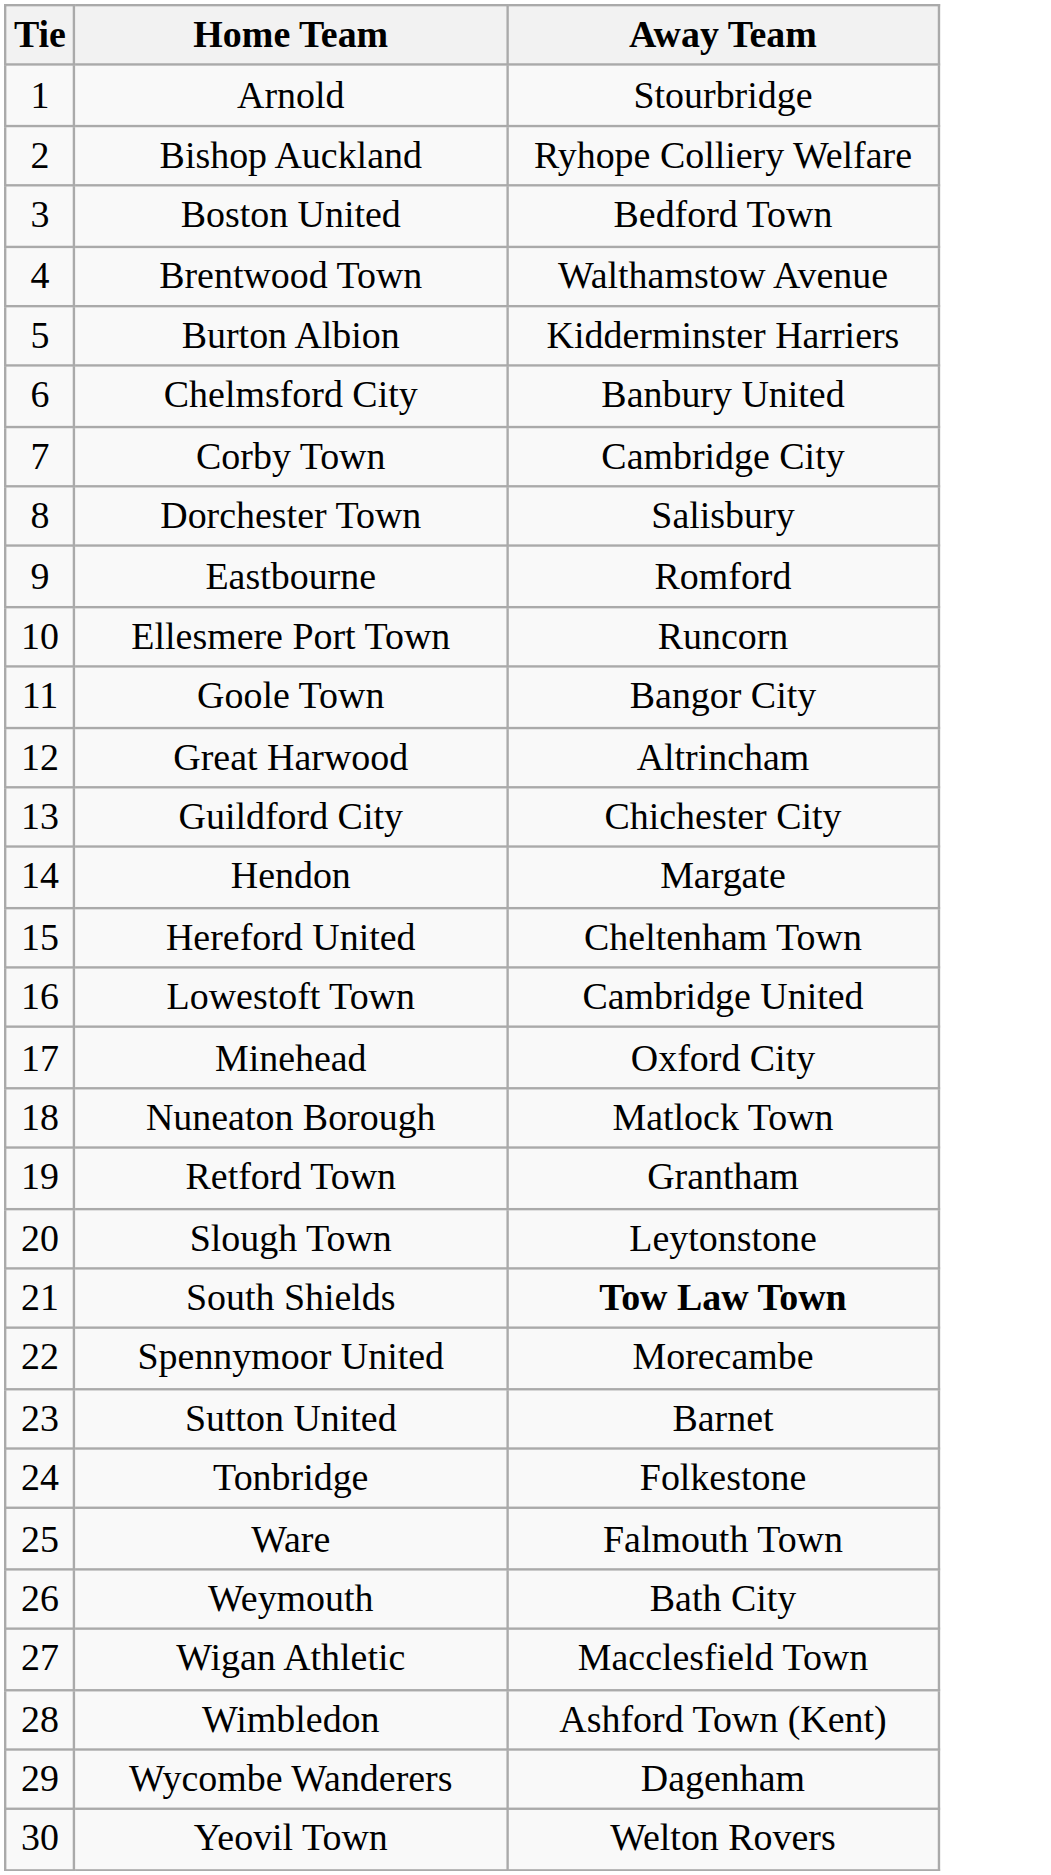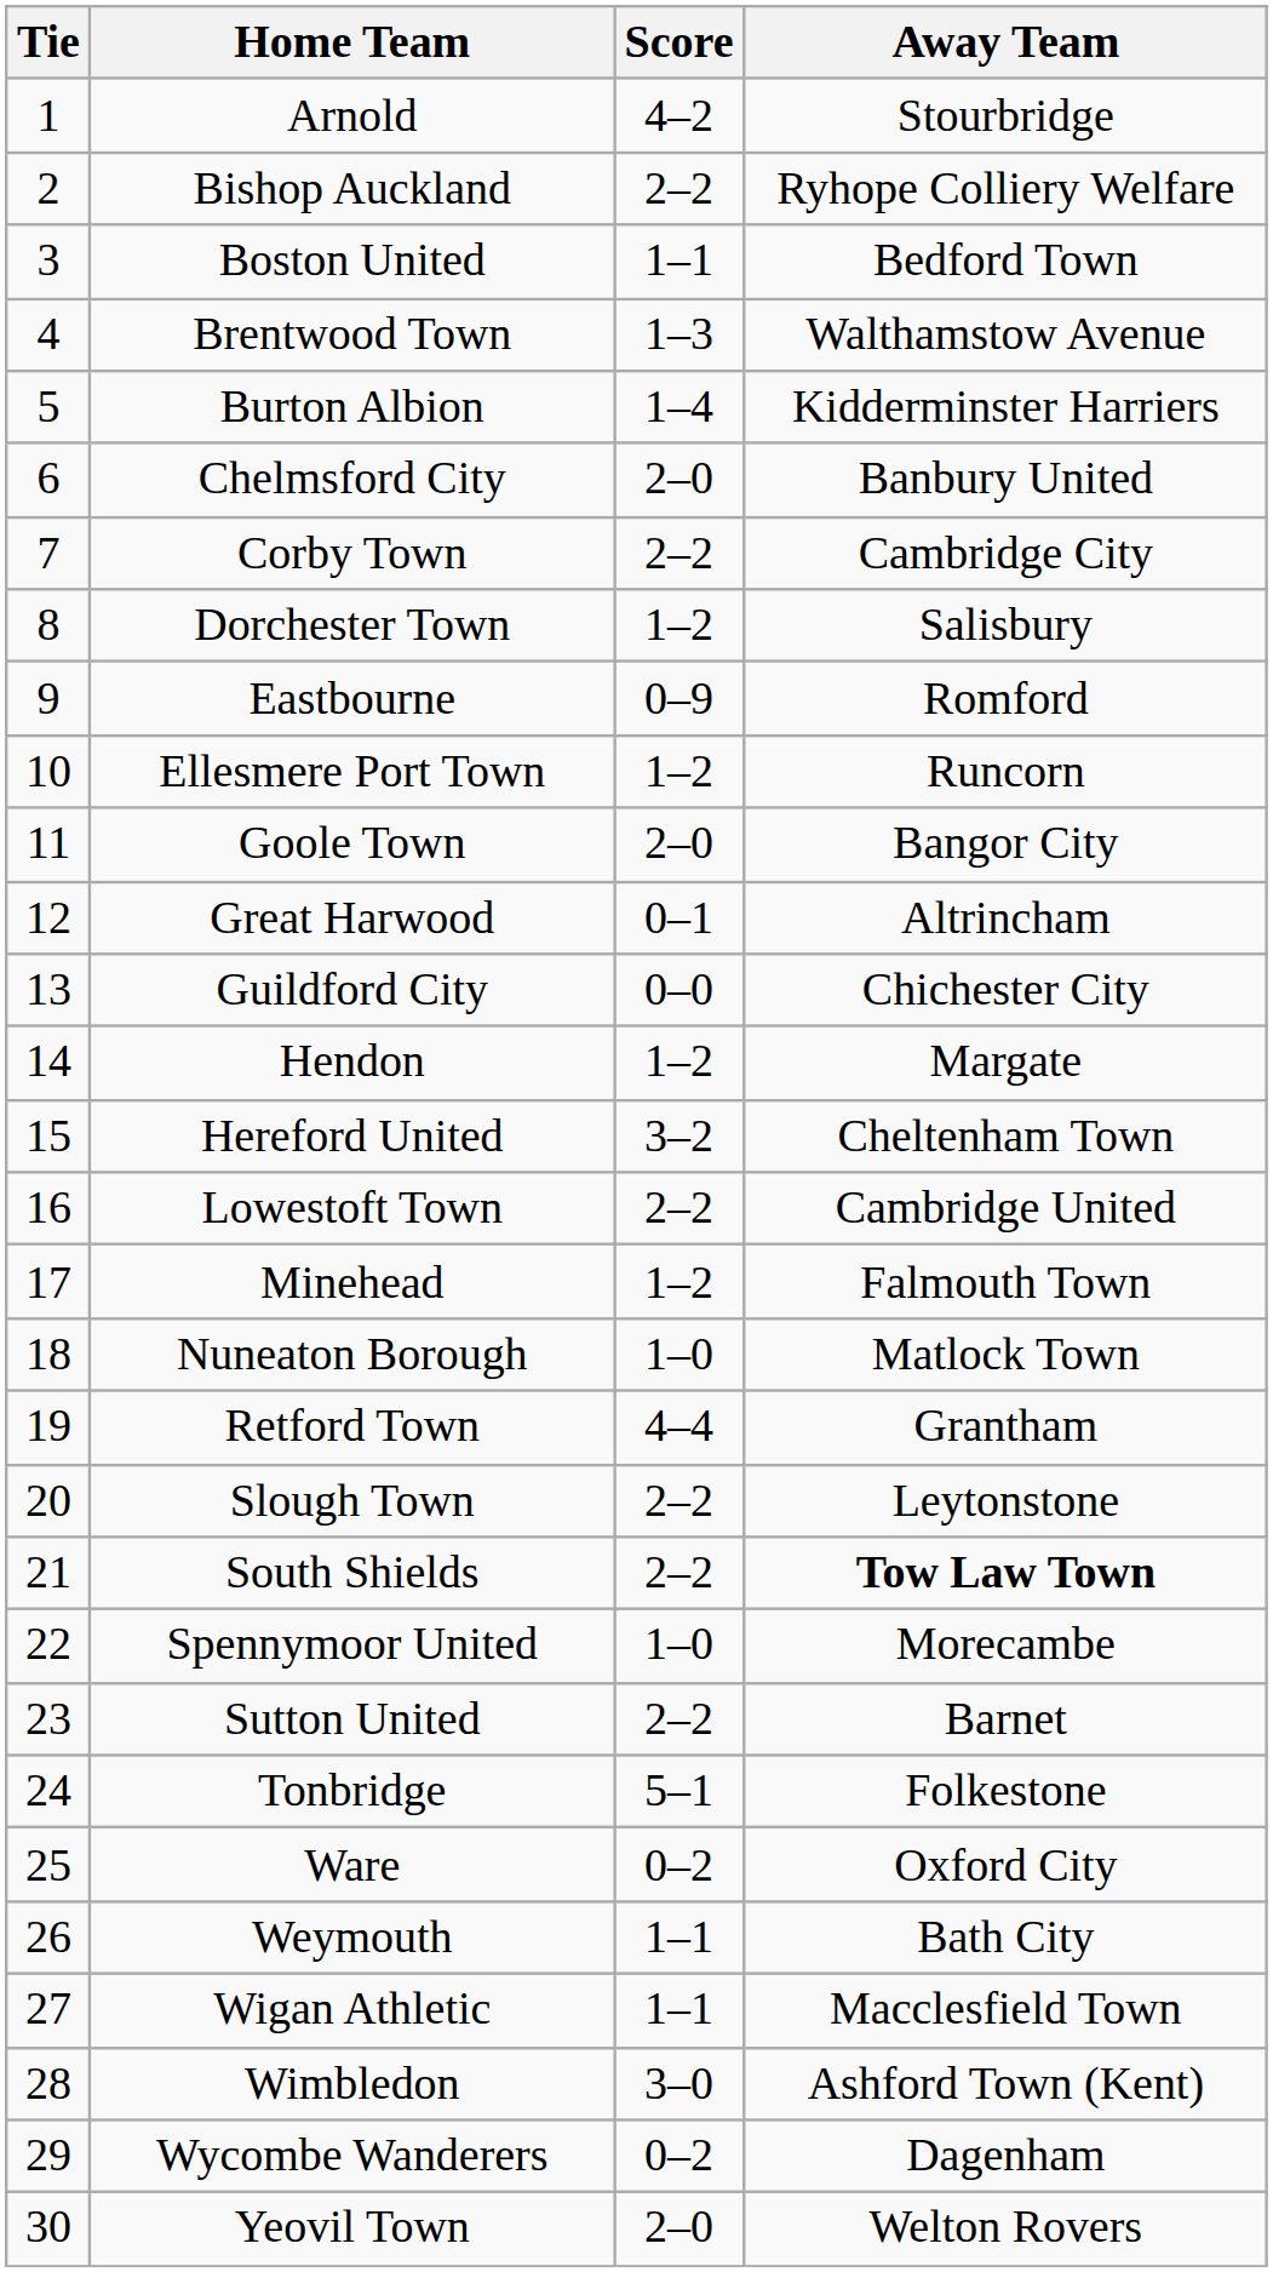+ column: Score | 4–2 | 2–2 | 1–1 | 1–3 | 1–4 | 2–0 | 2–2 | 1–2 | 0–9 | 1–2 | 2–0 | 0–1 | 0–0 | 1–2 | 3–2 | 2–2 | 1–2 | 1–0 | 4–4 | 2–2 | 2–2 | 1–0 | 2–2 | 5–1 | 0–2 | 1–1 | 1–1 | 3–0 | 0–2 | 2–0
Minehead | Away Team: Oxford City -> Falmouth Town
Ware | Away Team: Falmouth Town -> Oxford City
